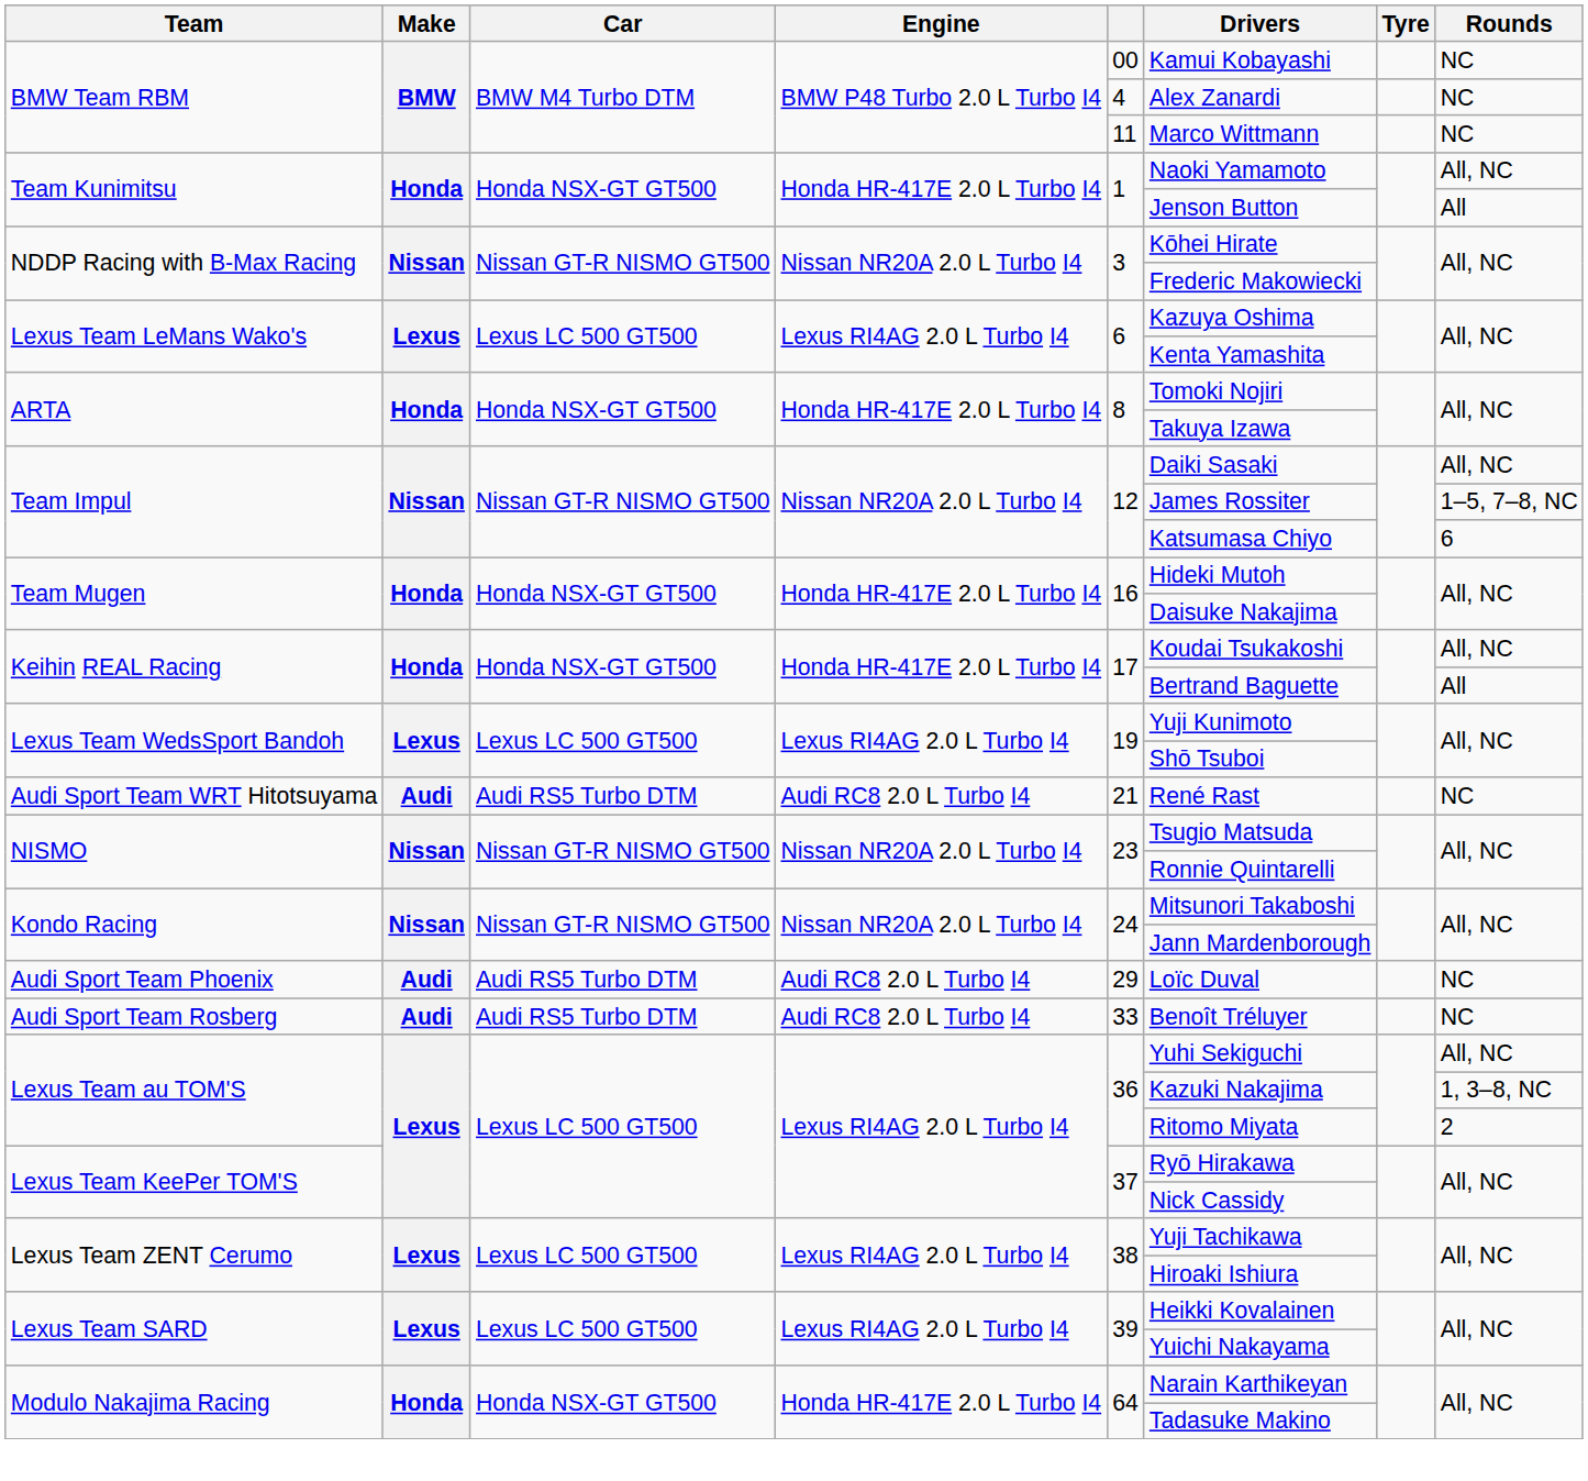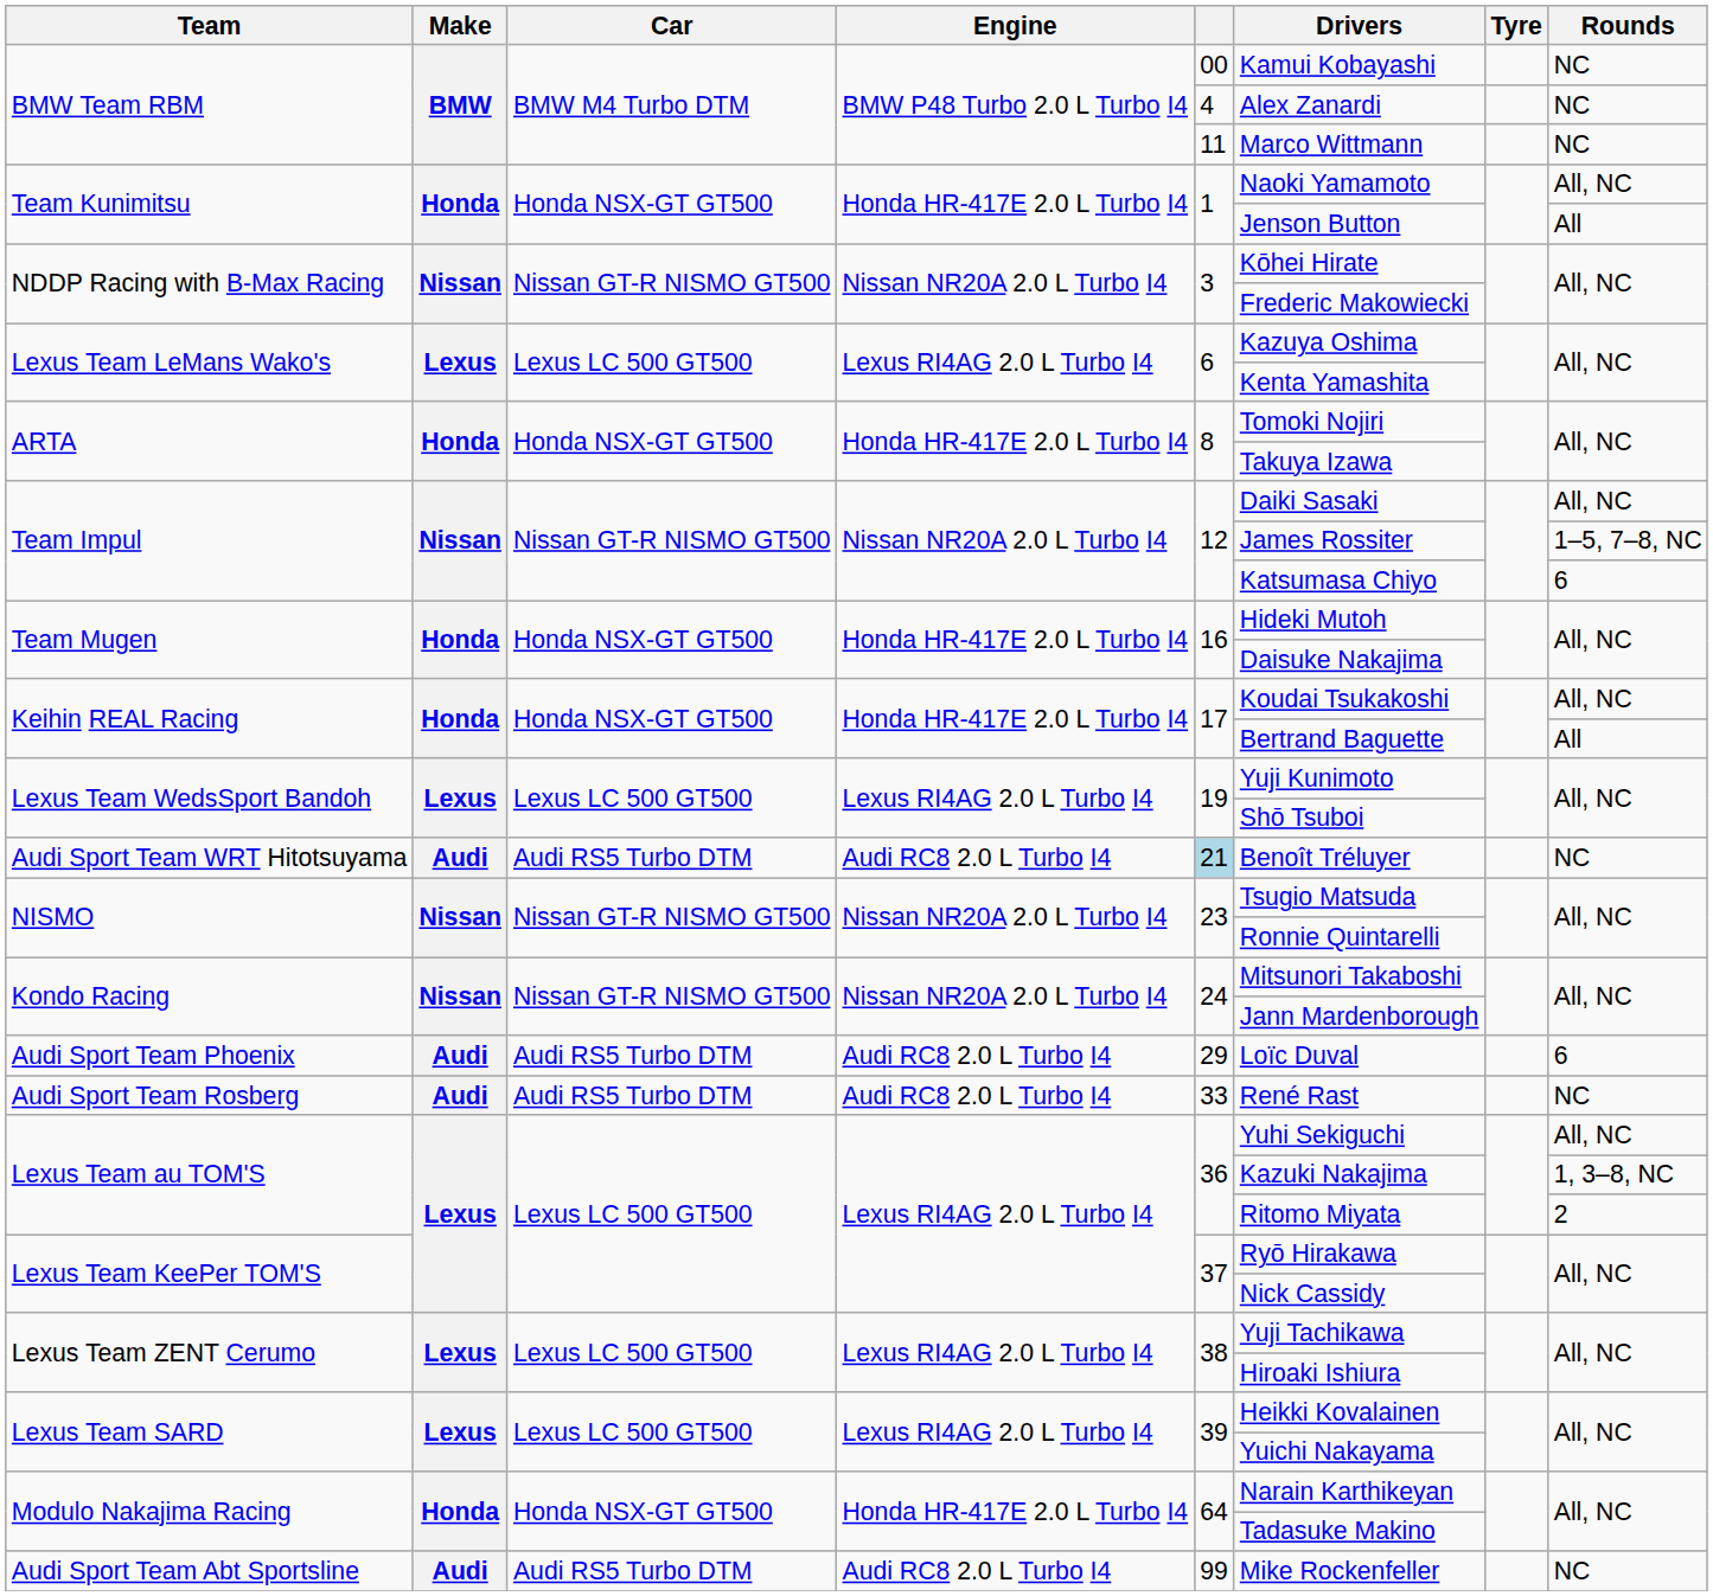Audi Sport Team WRT Hitotsuyama | column 5: no background -> lightblue background
Audi Sport Team WRT Hitotsuyama | Drivers: René Rast -> Benoît Tréluyer
Audi Sport Team Phoenix | Rounds: NC -> 6
Audi Sport Team Rosberg | Drivers: Benoît Tréluyer -> René Rast
+ row: Audi Sport Team Abt Sportsline | Audi | Audi RS5 Turbo DTM | Audi RC8 2.0 L Turbo I4 | 99 | Mike Rockenfeller | NC
